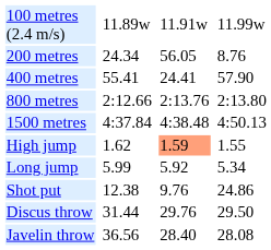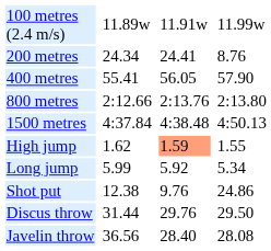200 metres | column 5: 56.05 -> 24.41
400 metres | column 5: 24.41 -> 56.05
